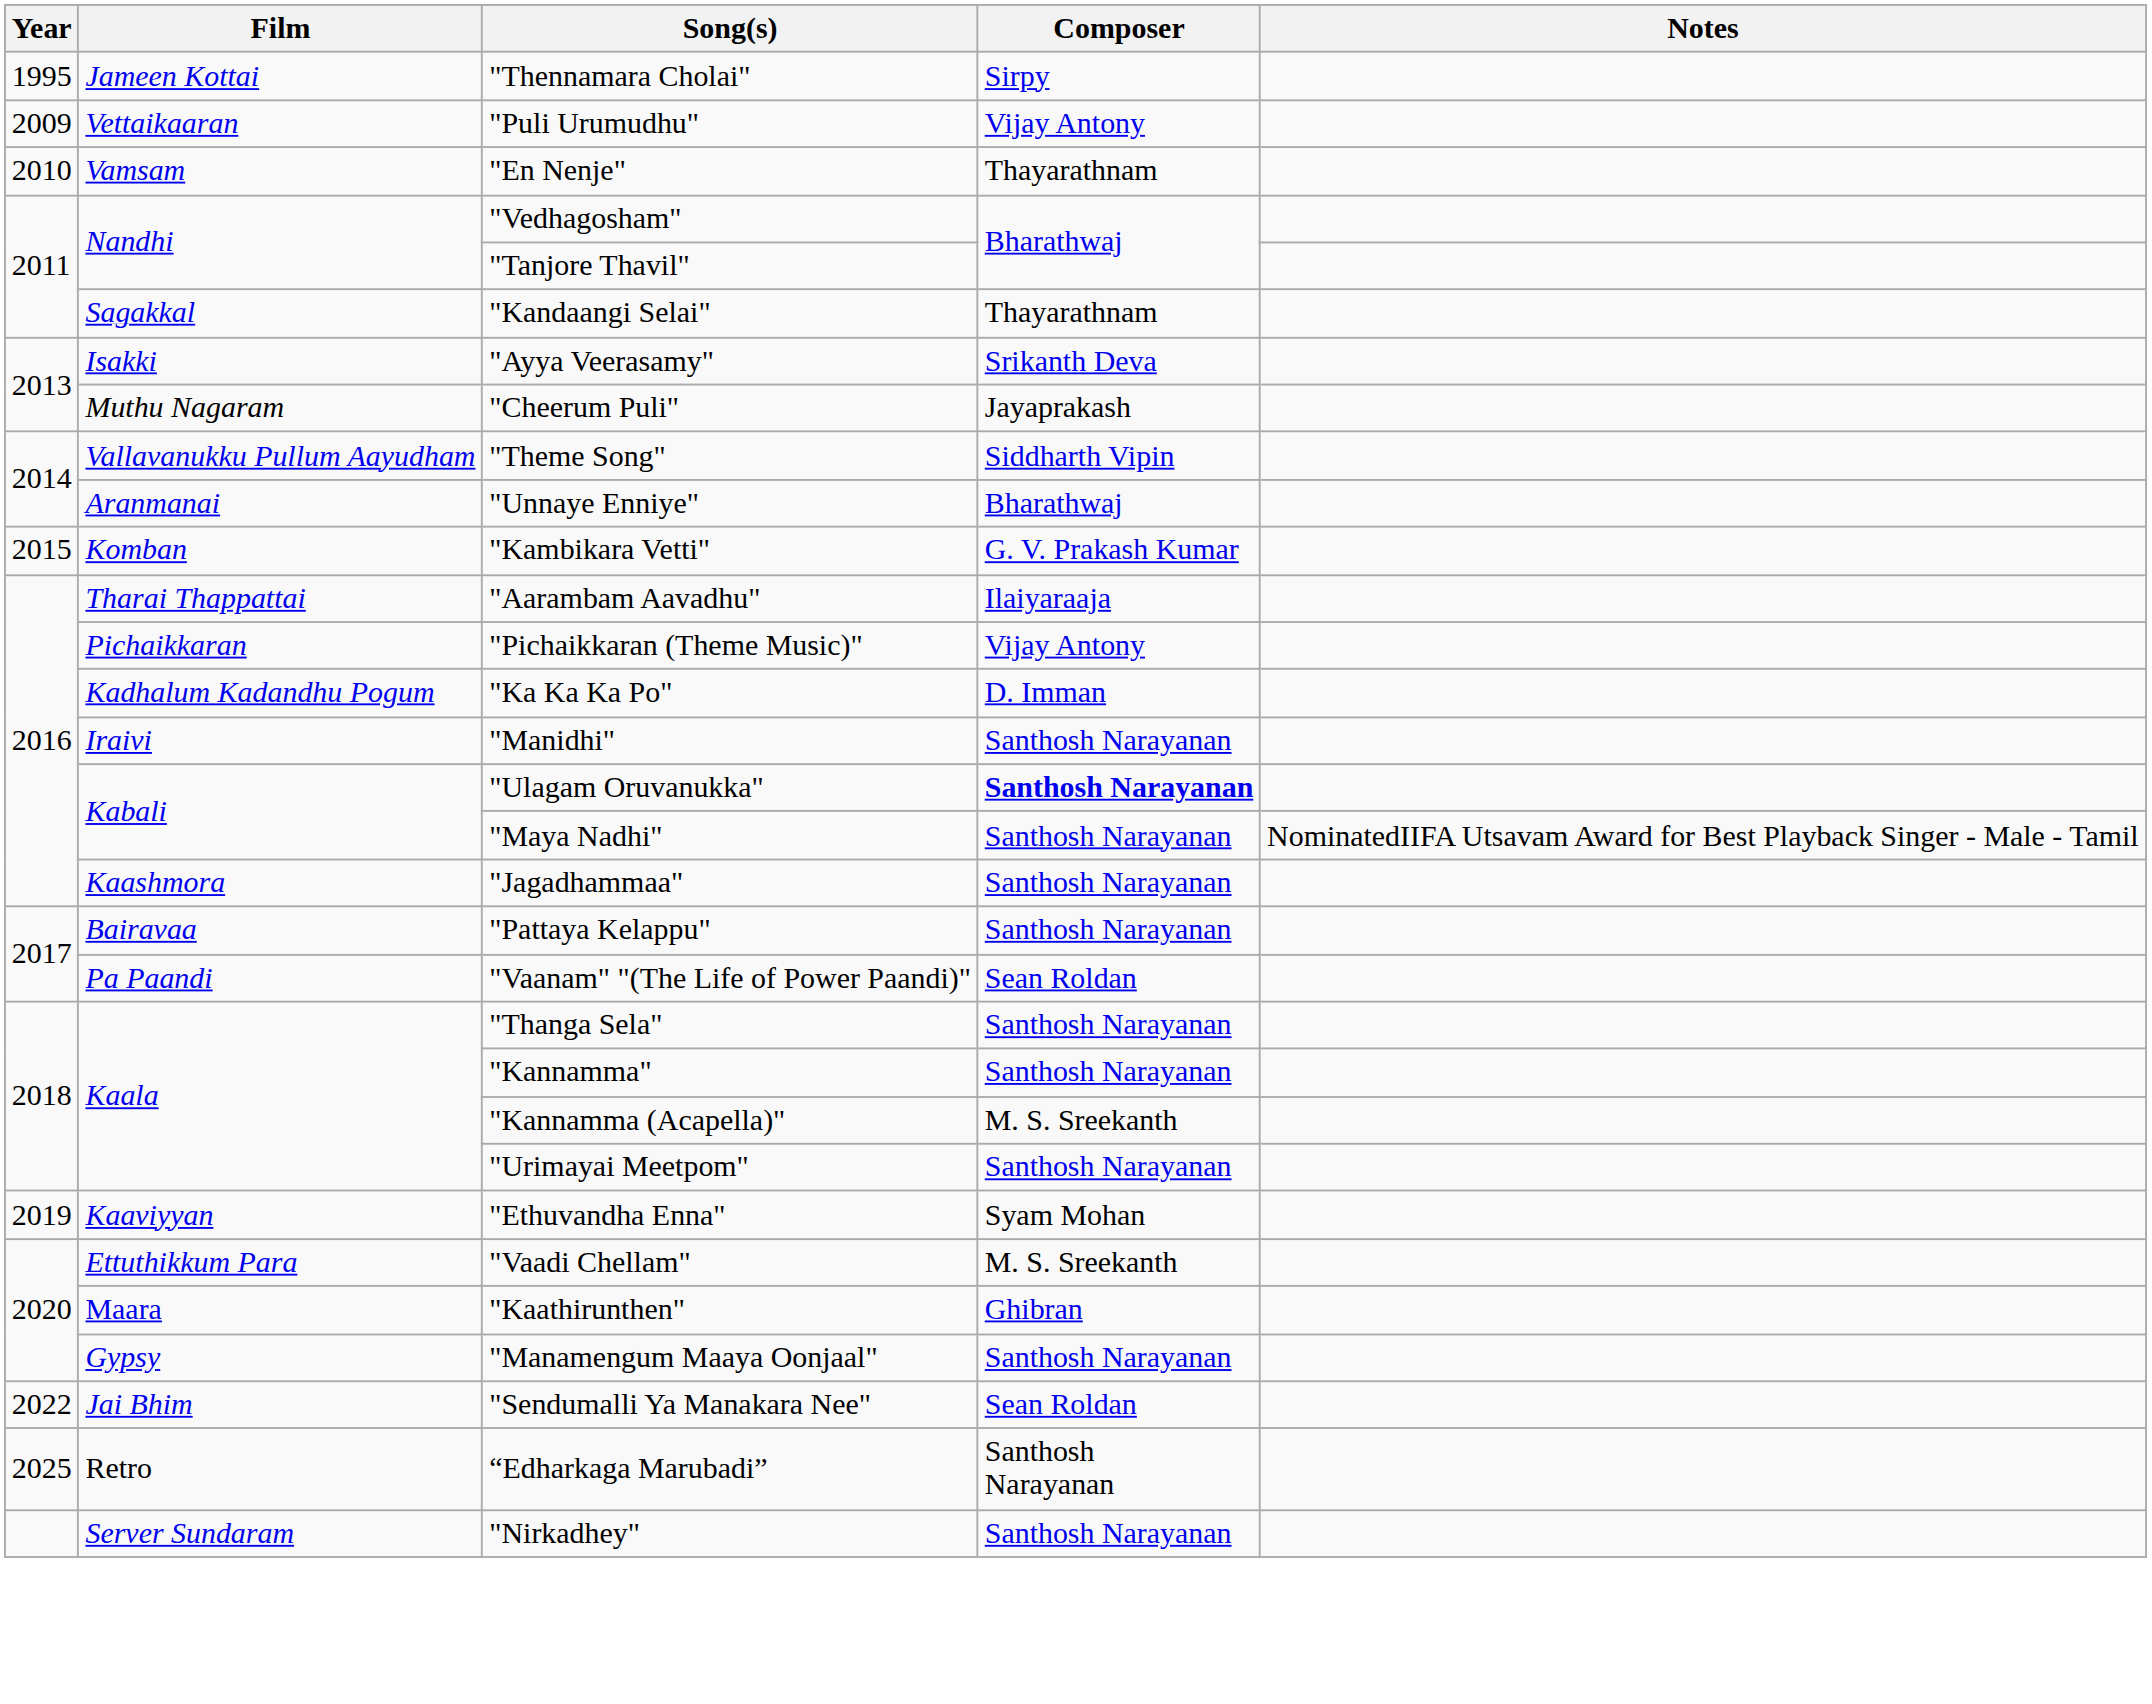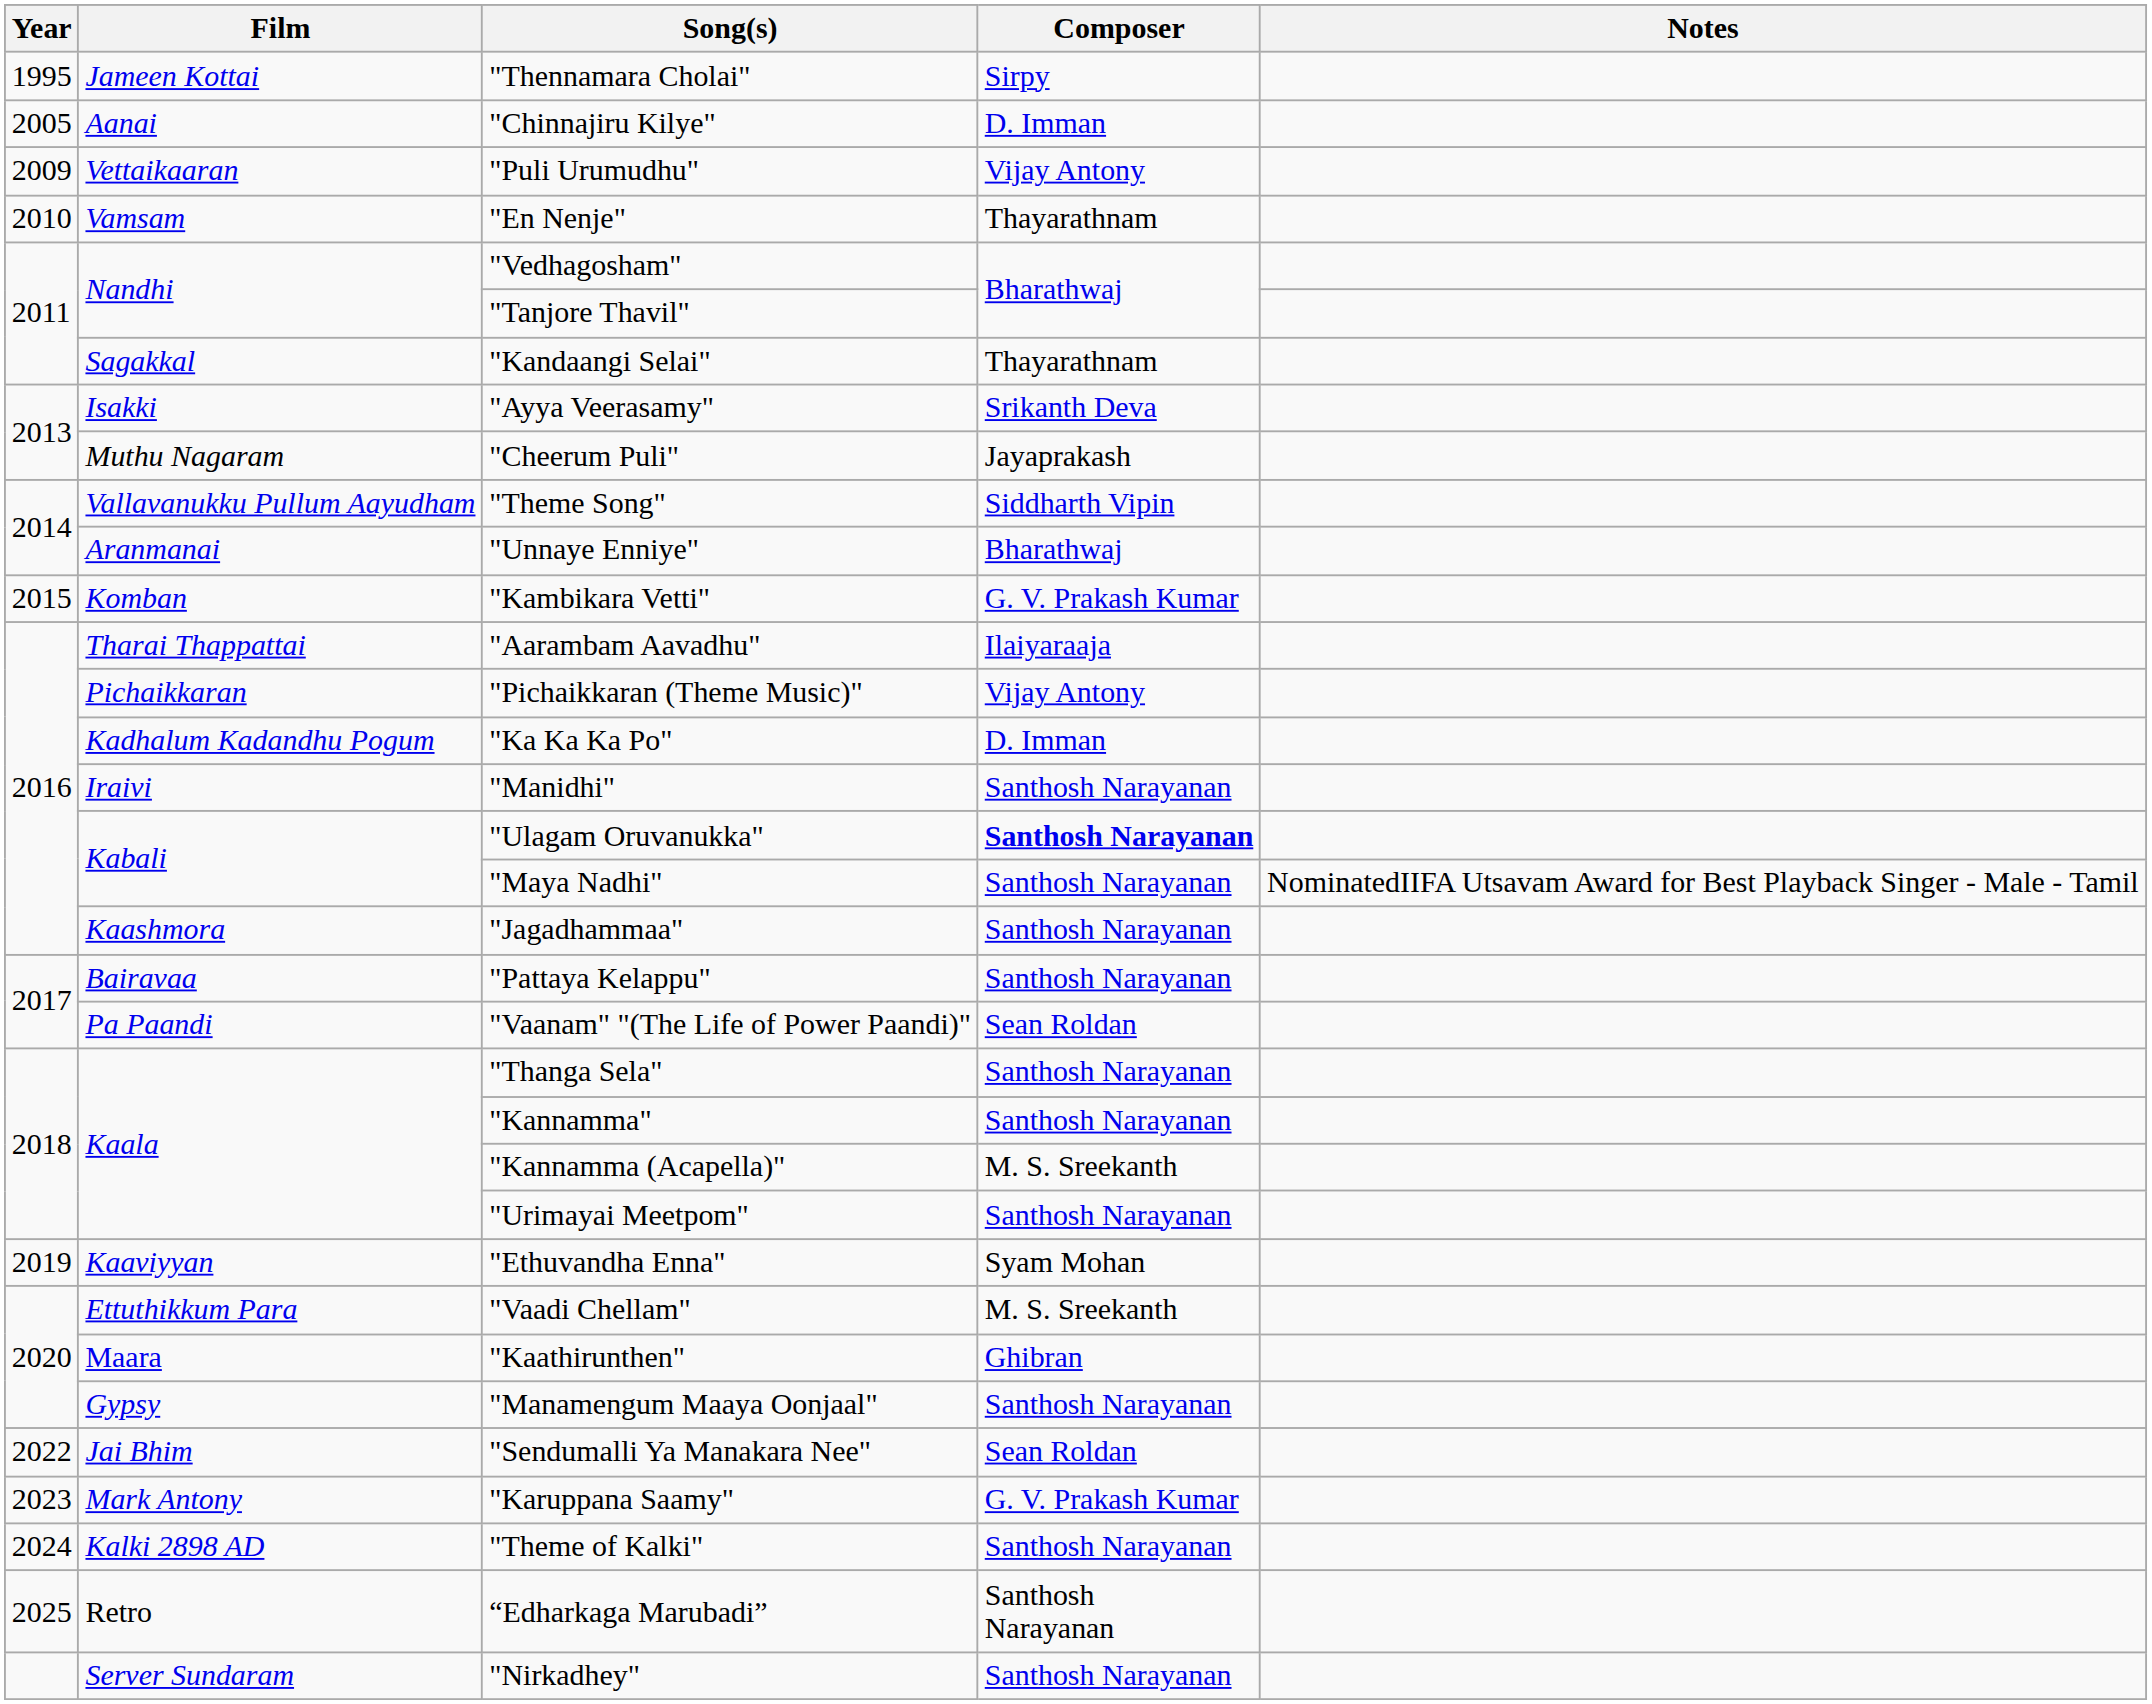+ row: 2005 | Aanai | "Chinnajiru Kilye" | D. Imman
+ row: 2023 | Mark Antony | "Karuppana Saamy" | G. V. Prakash Kumar
+ row: 2024 | Kalki 2898 AD | "Theme of Kalki" | Santhosh Narayanan
